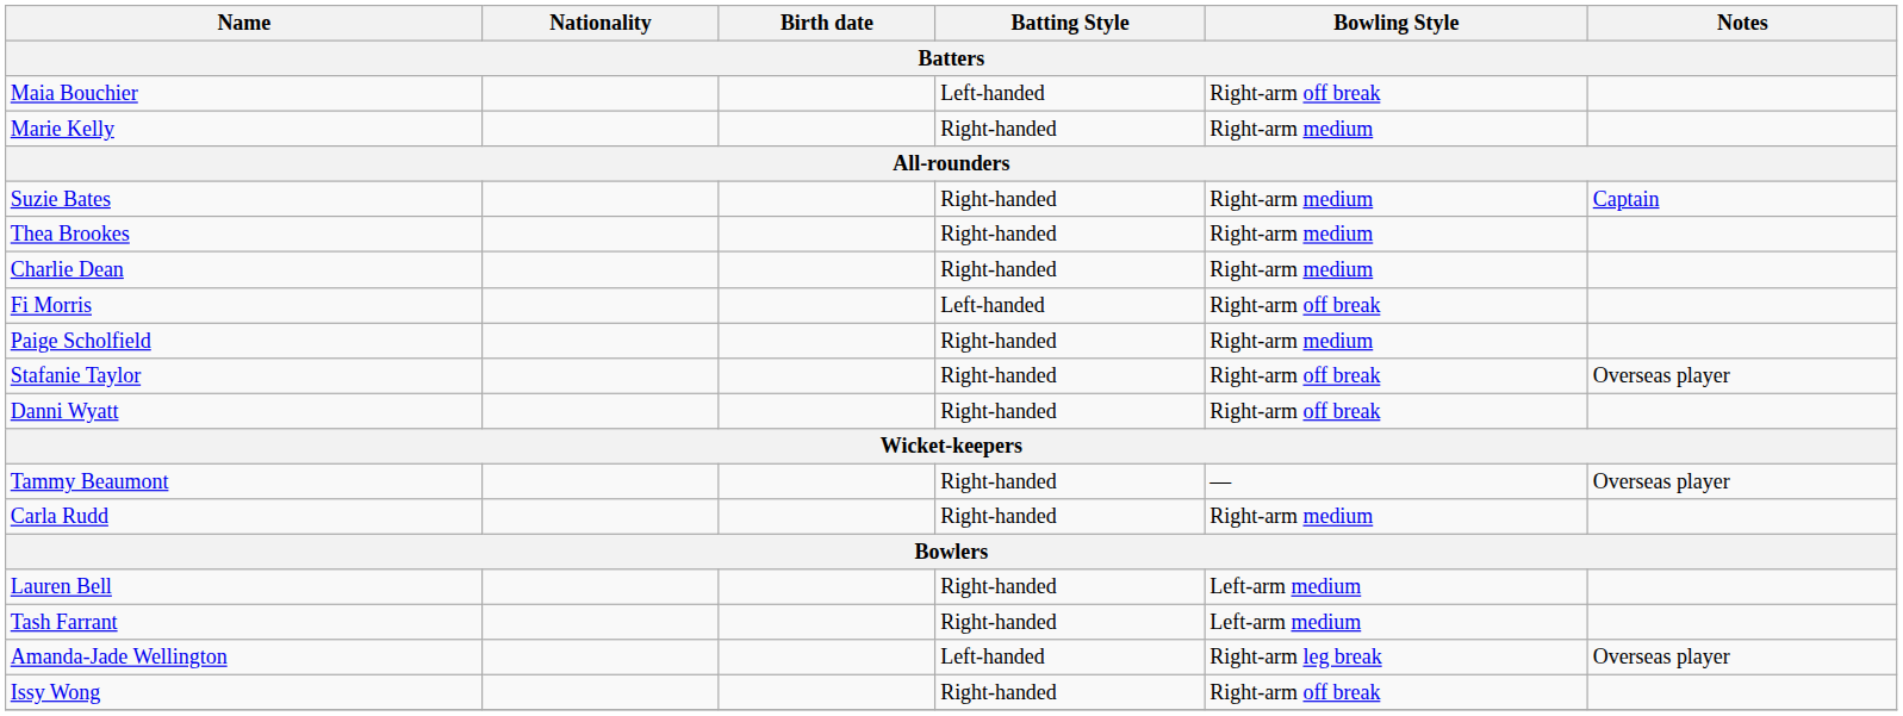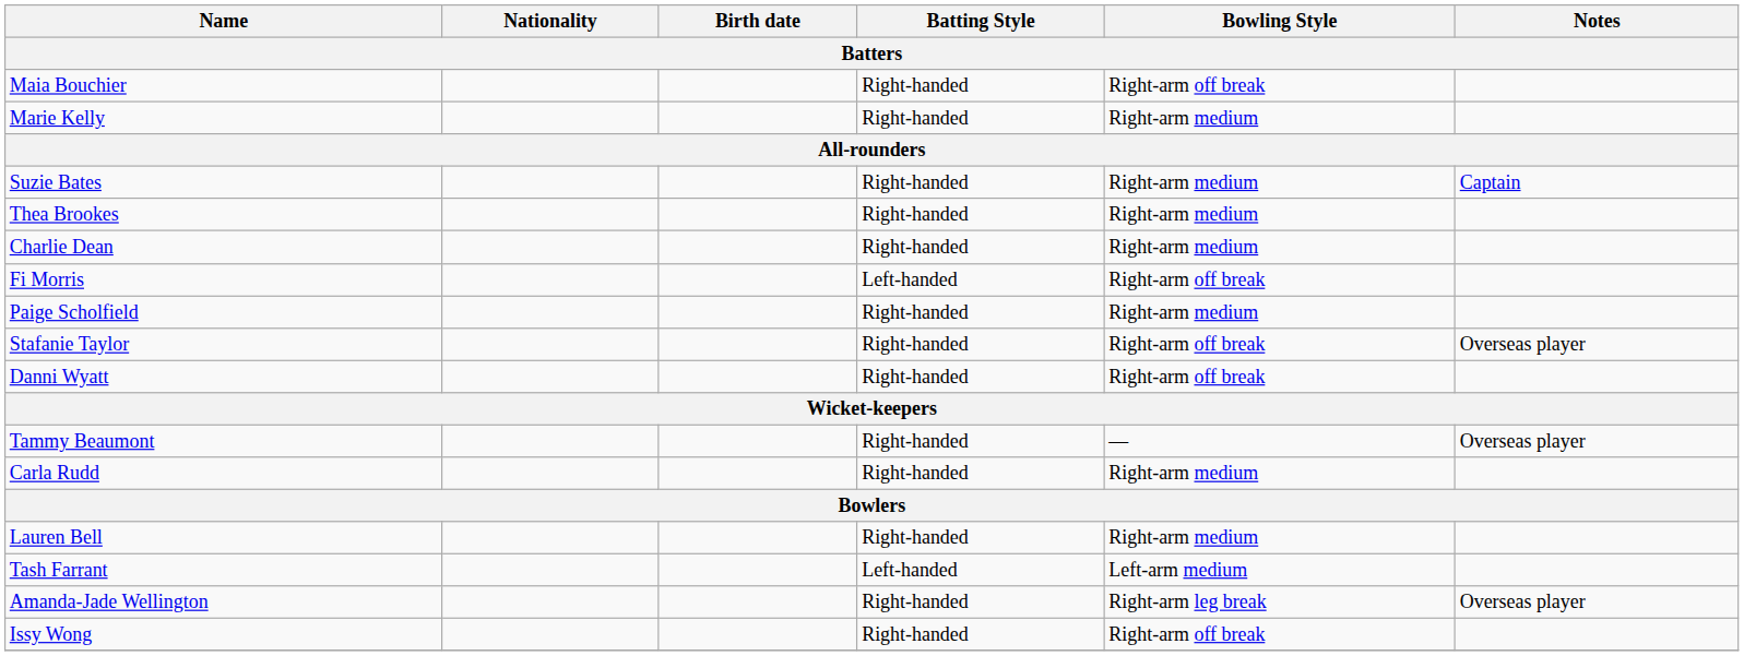Maia Bouchier | Batting Style: Left-handed -> Right-handed
Lauren Bell | Bowling Style: Left-arm medium -> Right-arm medium
Tash Farrant | Batting Style: Right-handed -> Left-handed
Amanda-Jade Wellington | Batting Style: Left-handed -> Right-handed
